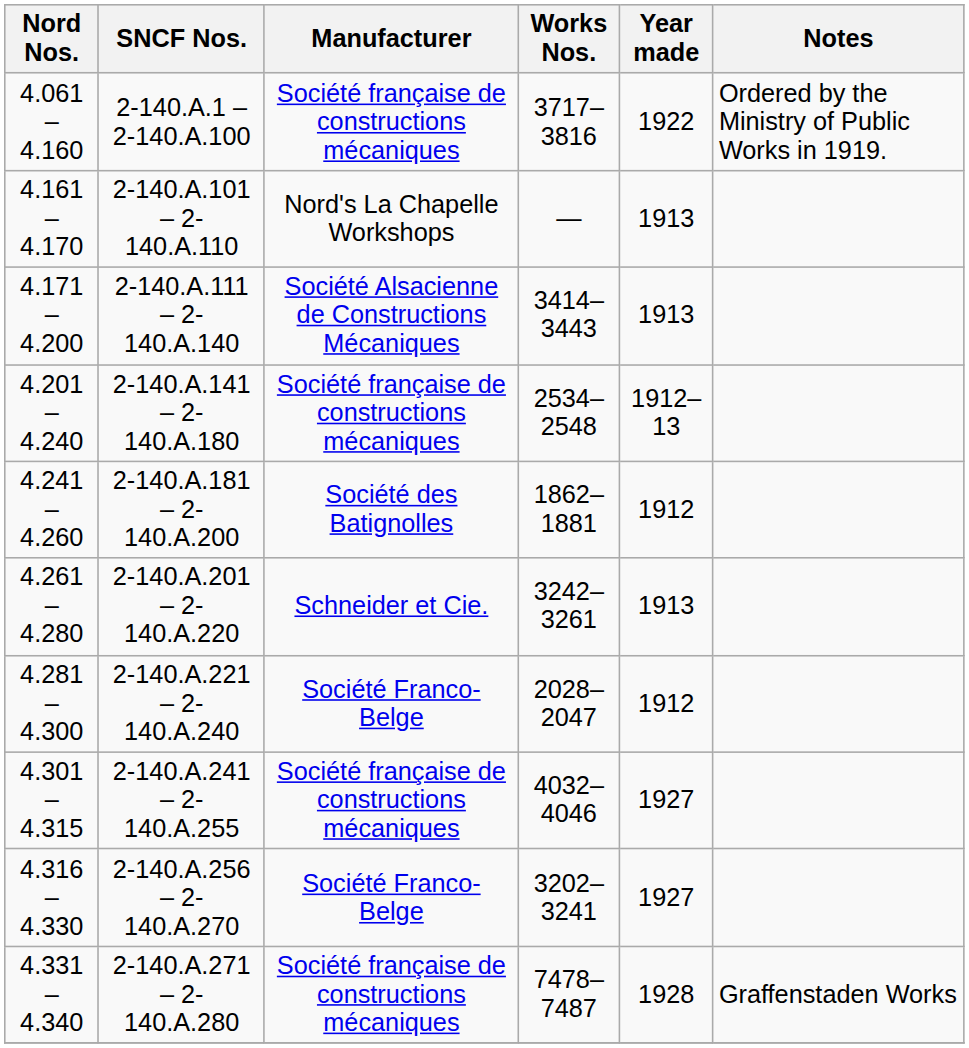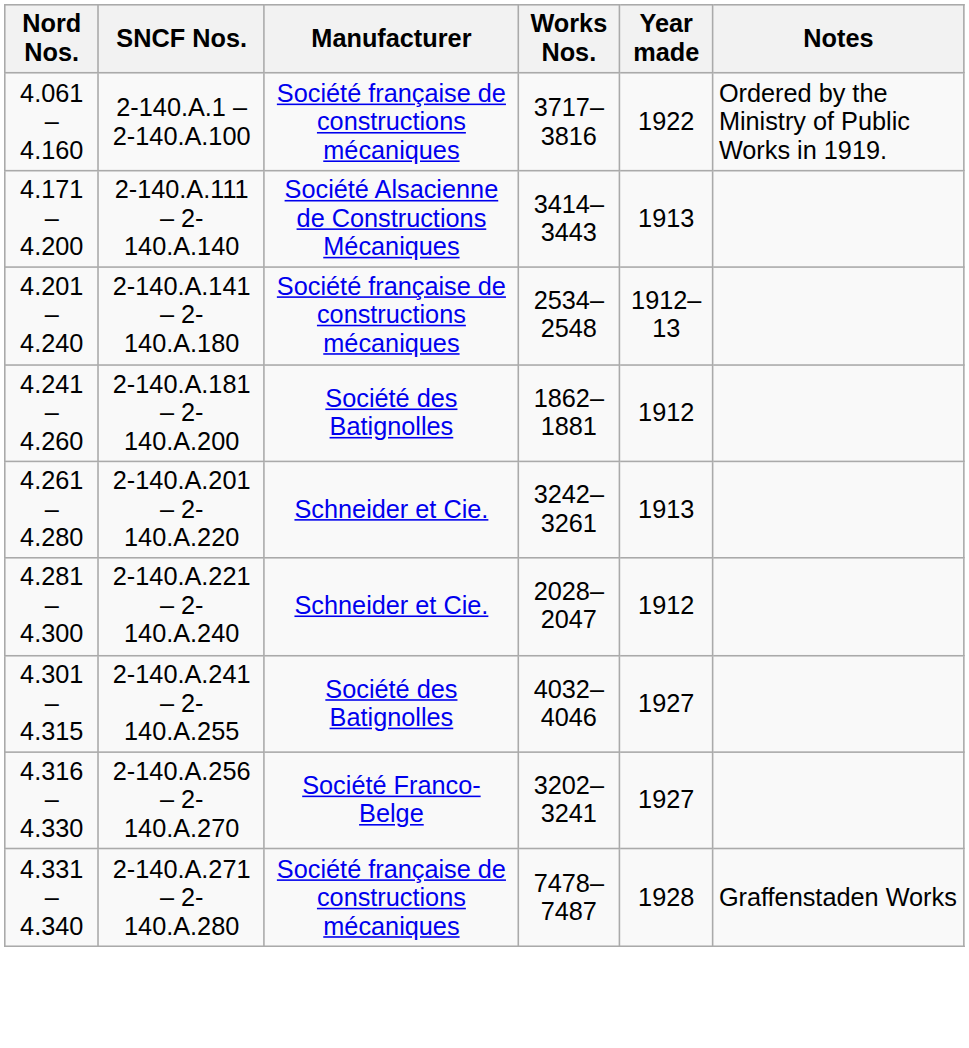- row: 4.161 – 4.170 | 2-140.A.101 – 2-140.A.110 | Nord's La Chapelle Workshops | — | 1913
2-140.A.221 – 2-140.A.240 | Manufacturer: Société Franco-Belge -> Schneider et Cie.
2-140.A.241 – 2-140.A.255 | Manufacturer: Société française de constructions mécaniques -> Société des Batignolles
